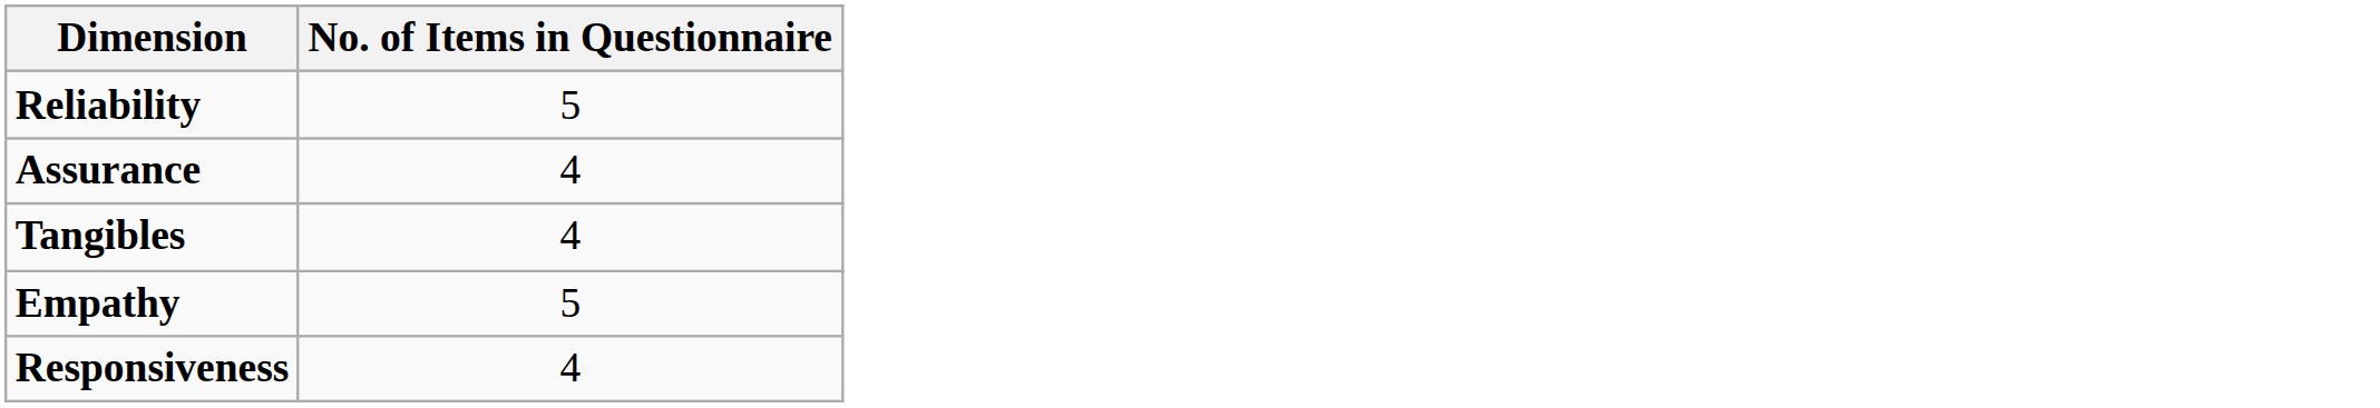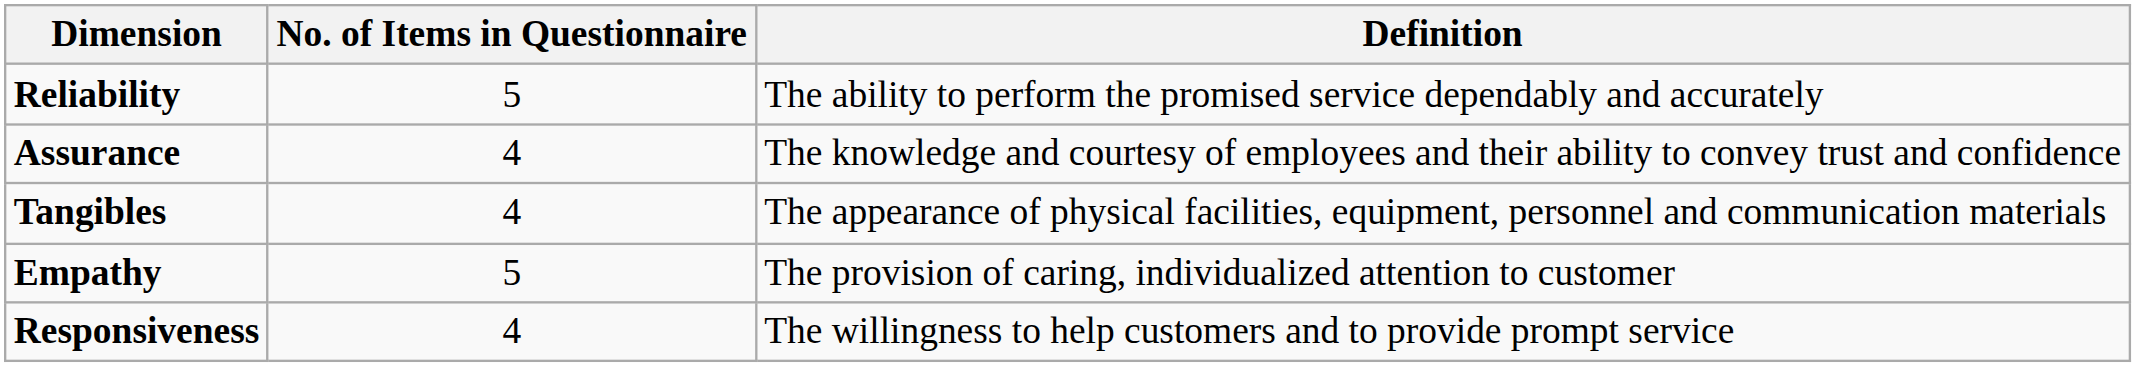+ column: Definition | The ability to perform the promised service dependably and accurately | The knowledge and courtesy of employees and their ability to convey trust and confidence | The appearance of physical facilities, equipment, personnel and communication materials | The provision of caring, individualized attention to customer | The willingness to help customers and to provide prompt service
